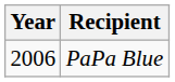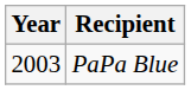PaPa Blue | Year: 2006 -> 2003
